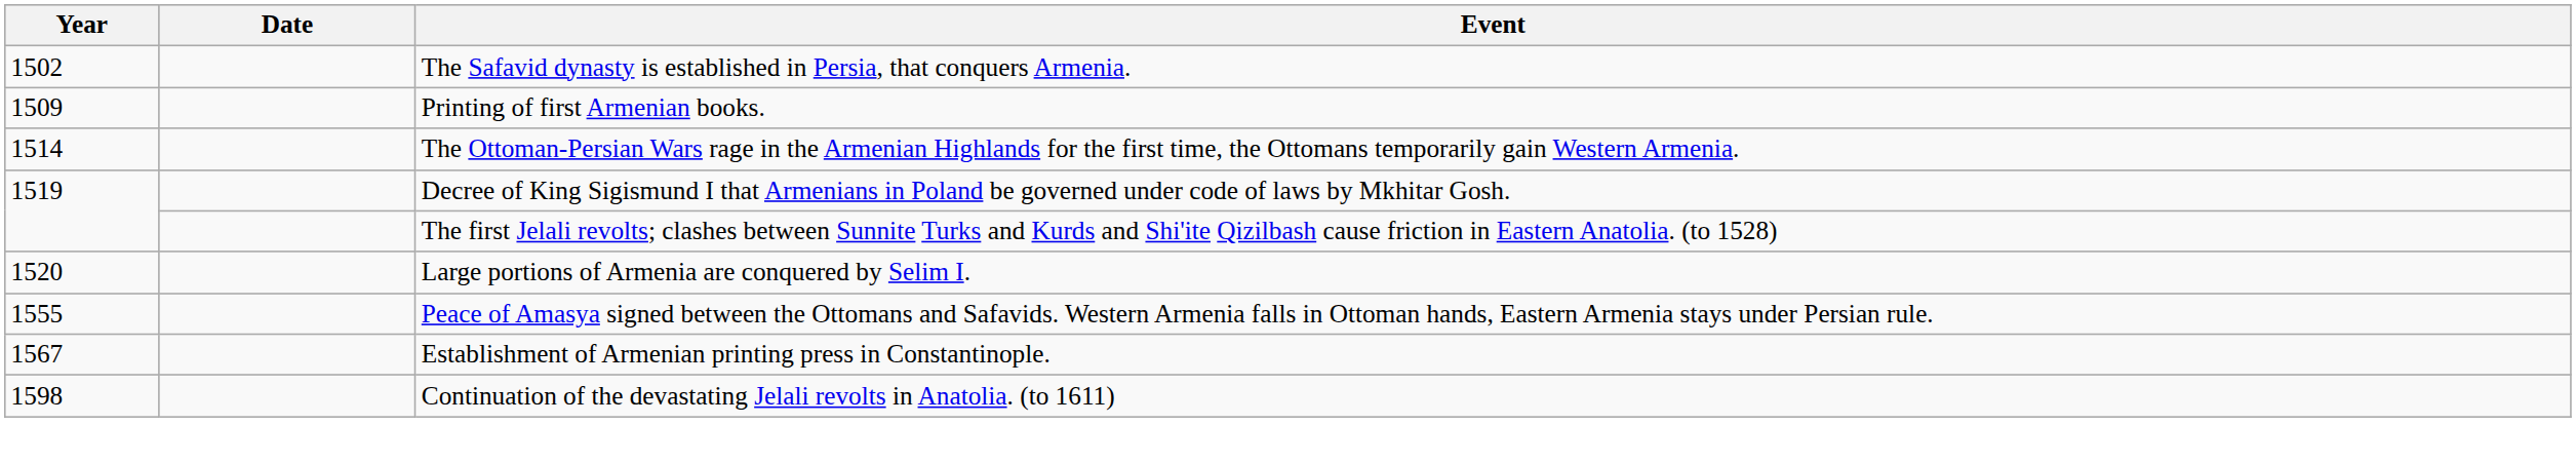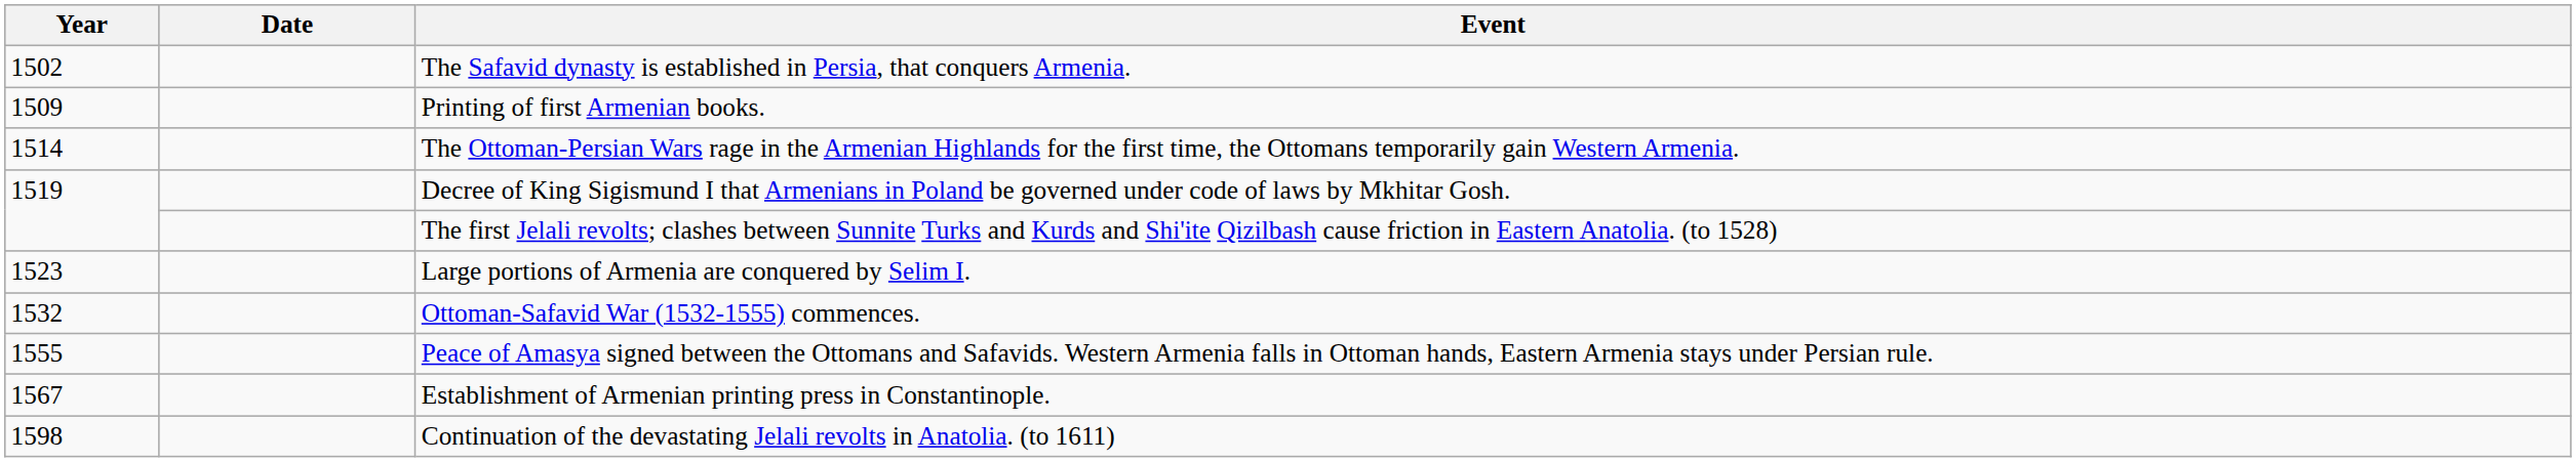Large portions of Armenia are conquered by Selim I. | Year: 1520 -> 1523
+ row: 1532 | Ottoman-Safavid War (1532-1555) commences.
